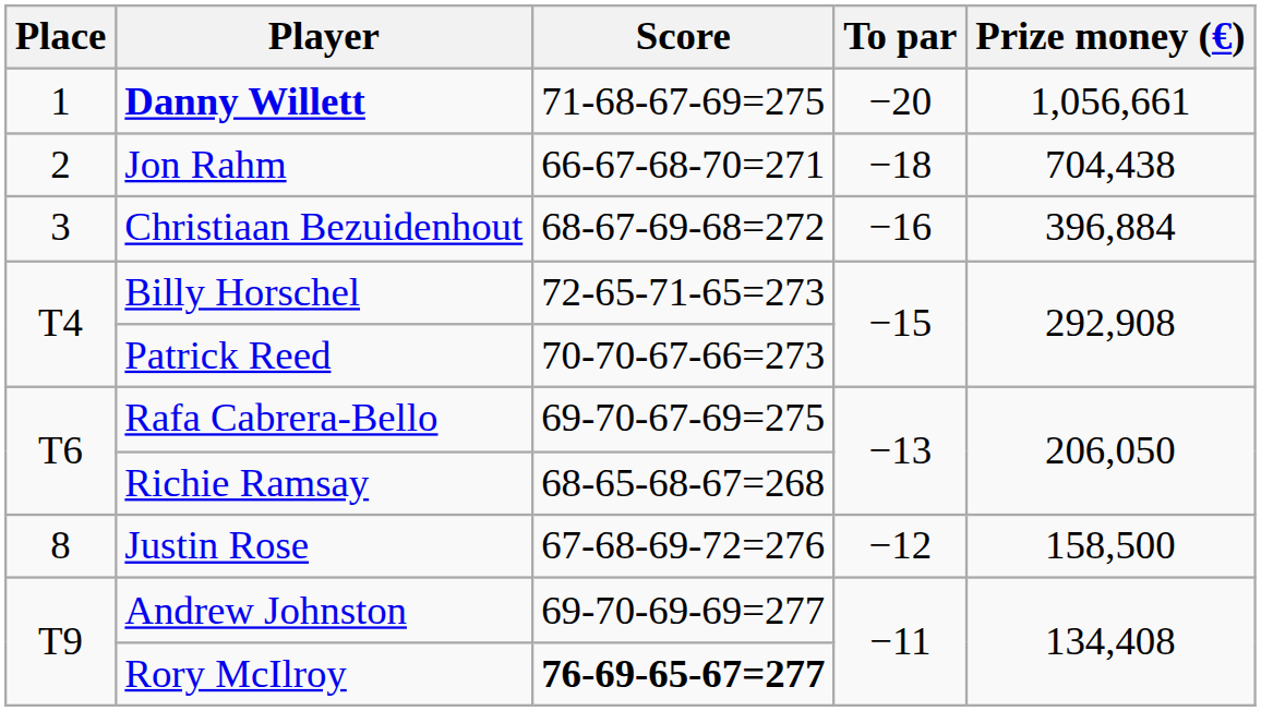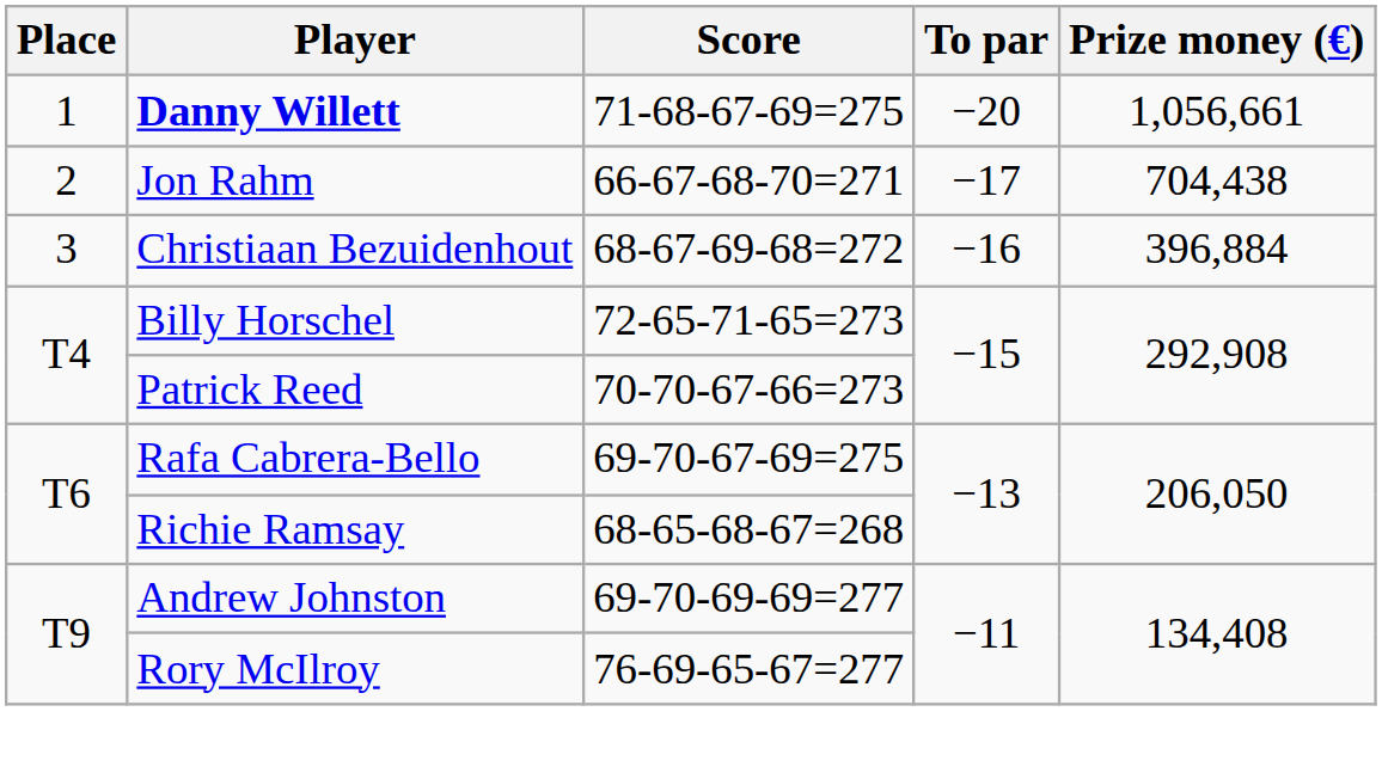Jon Rahm | To par: −18 -> −17
- row: 8 | Justin Rose | 67-68-69-72=276 | −12 | 158,500
Rory McIlroy | Score: bold -> normal
